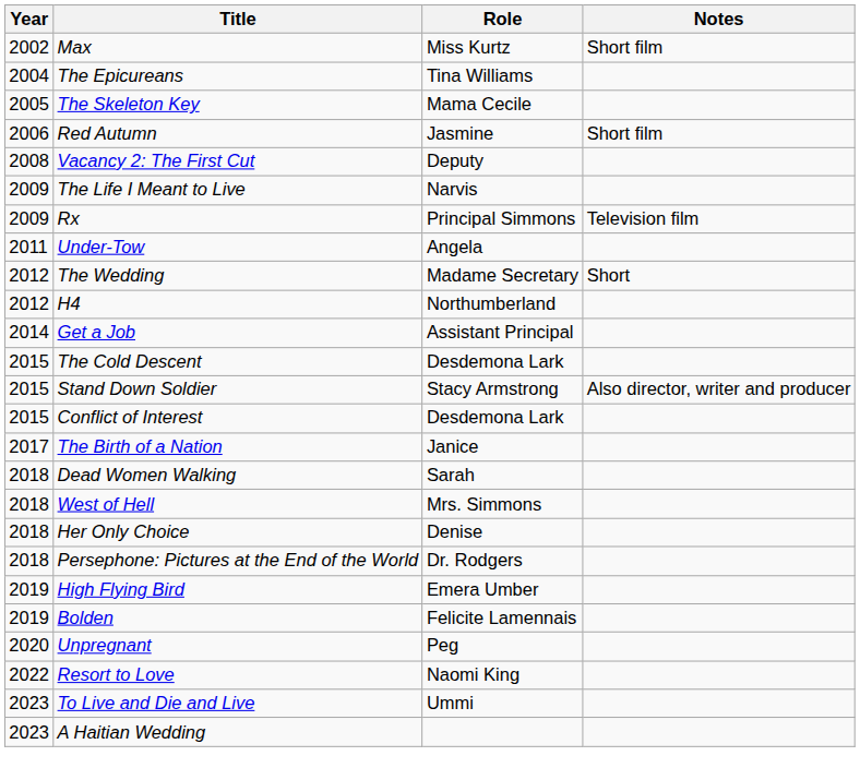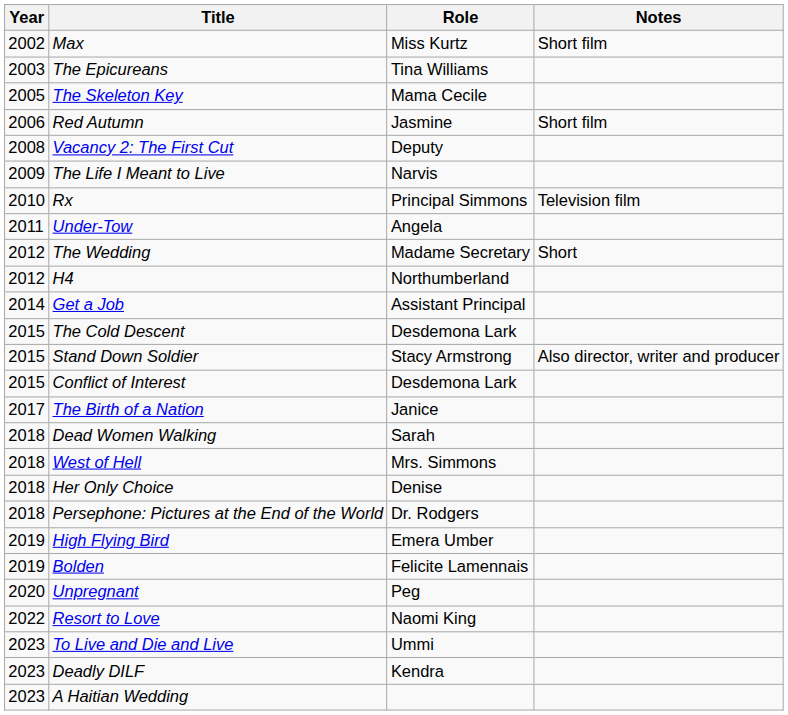The Epicureans | Year: 2004 -> 2003
Rx | Year: 2009 -> 2010
+ row: 2023 | Deadly DILF | Kendra
